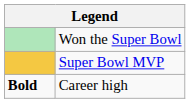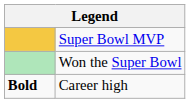rows swapped: Won the Super Bowl <-> Super Bowl MVP
